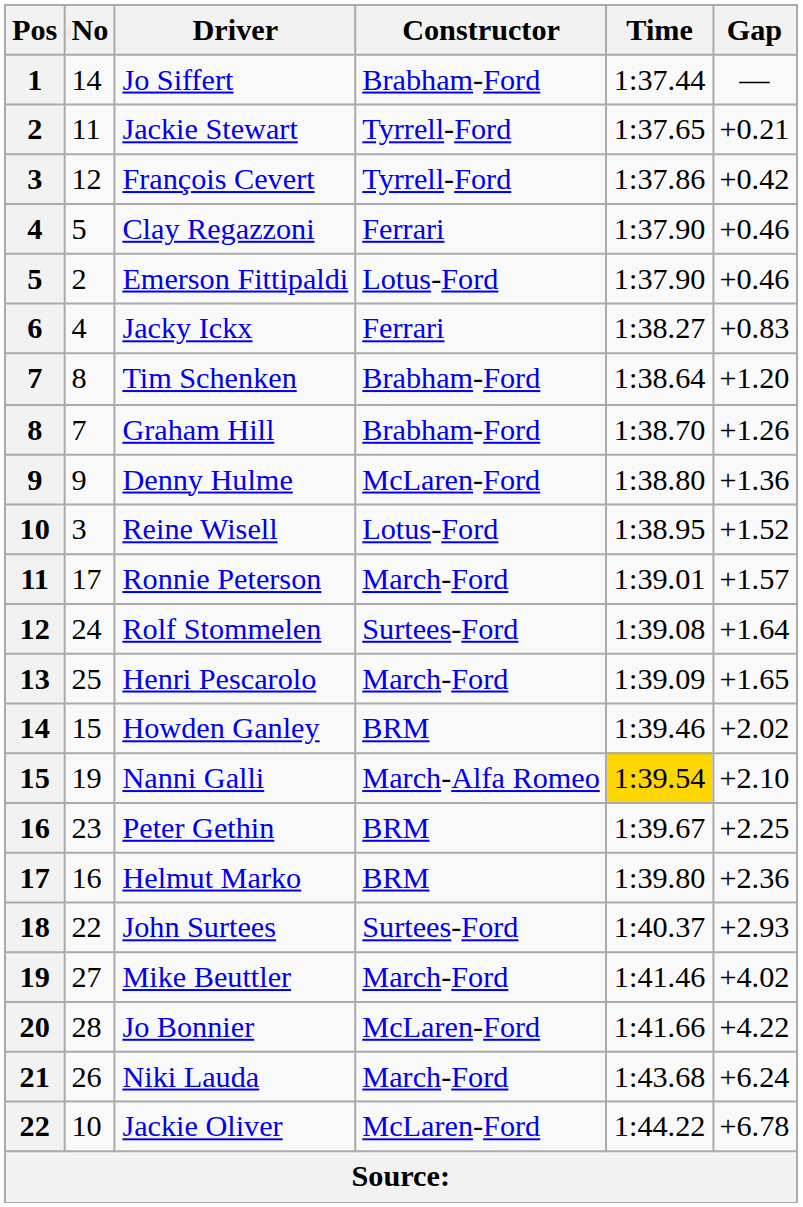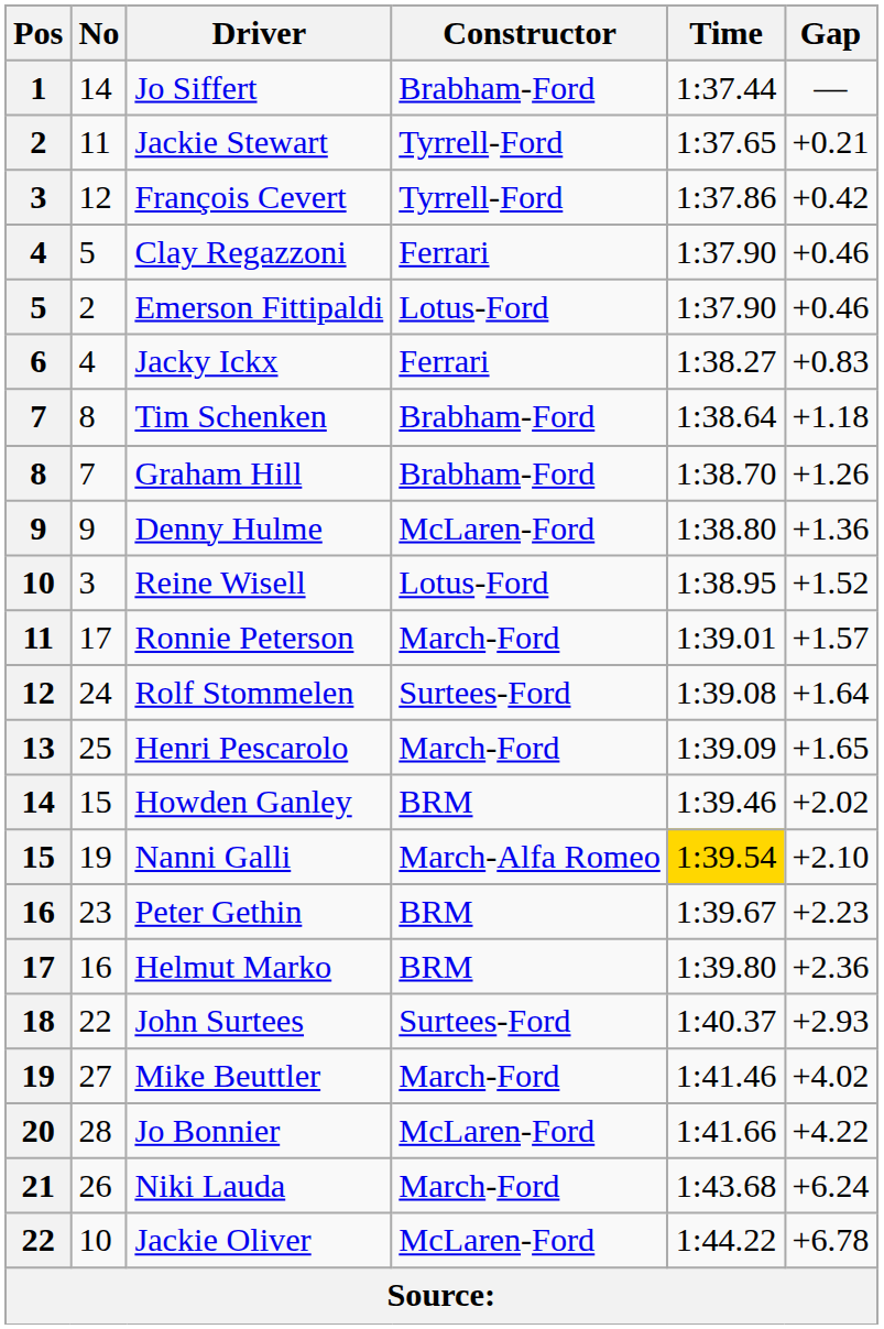Tim Schenken | Gap: +1.20 -> +1.18
Peter Gethin | Gap: +2.25 -> +2.23
